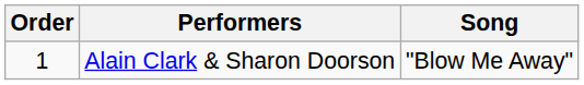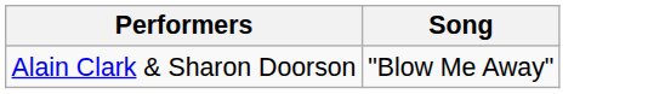- column: Order | 1
